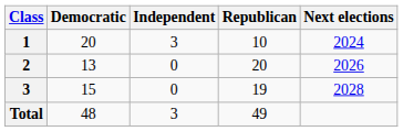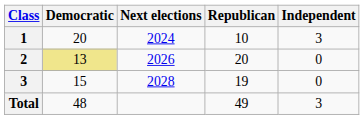columns swapped: Independent <-> Next elections
2 | Democratic: no background -> khaki background
